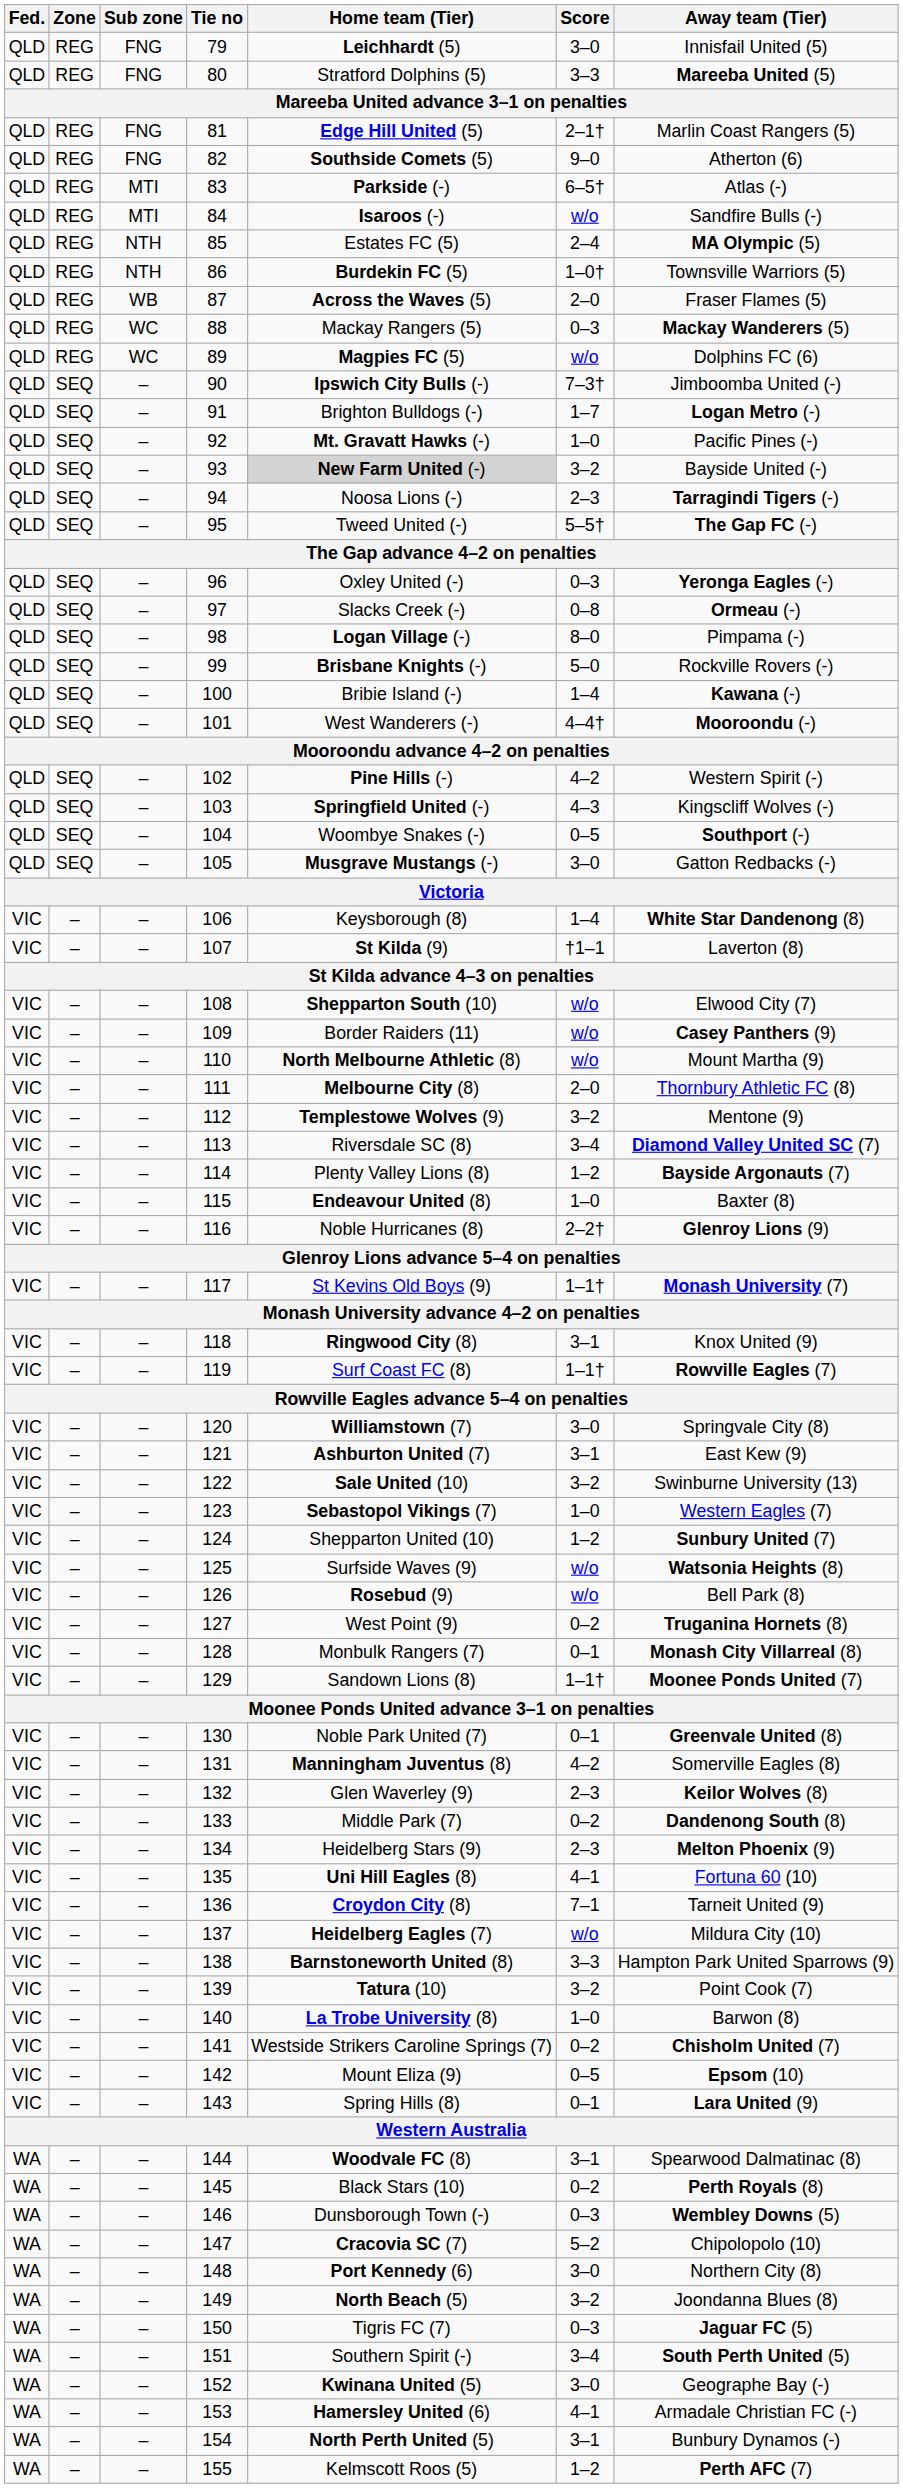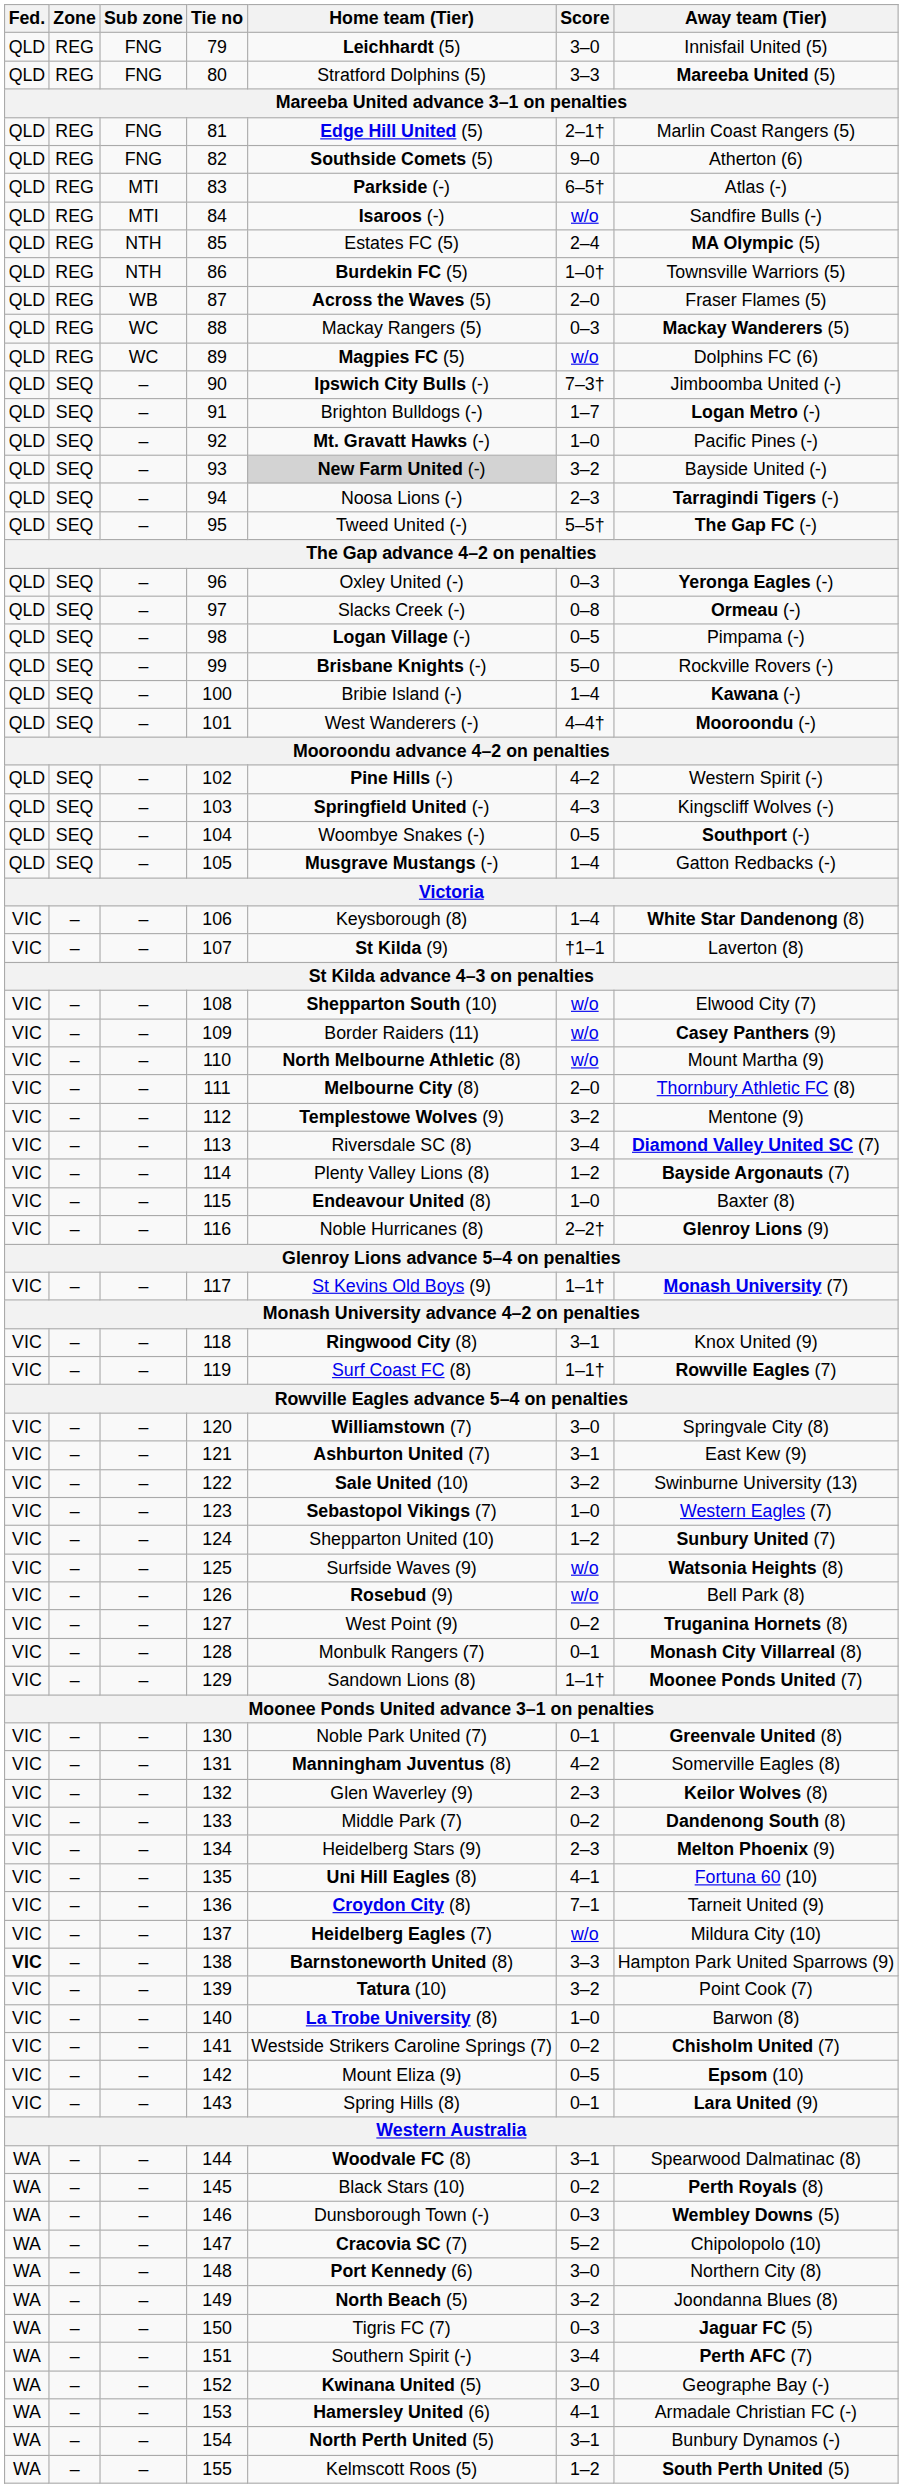98 | Score: 8–0 -> 0–5
105 | Score: 3–0 -> 1–4
138 | Fed.: normal -> bold
151 | Away team (Tier): South Perth United (5) -> Perth AFC (7)
155 | Away team (Tier): Perth AFC (7) -> South Perth United (5)
